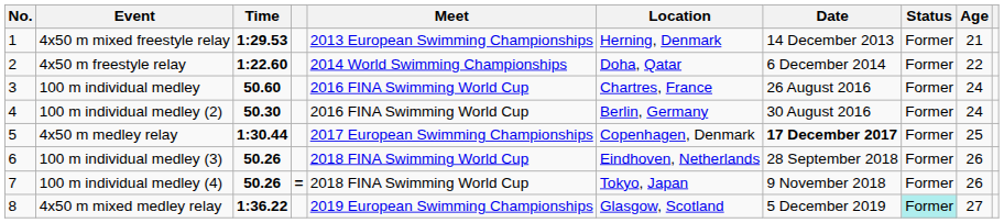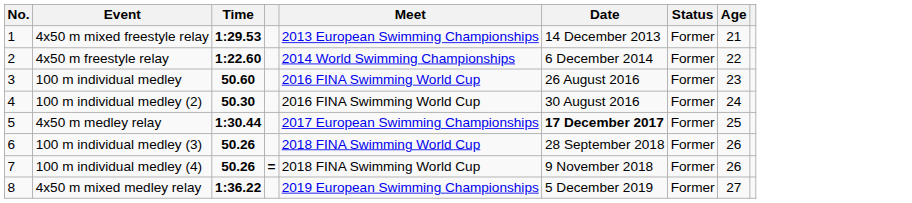- column: Location | Herning, Denmark | Doha, Qatar | Chartres, France | Berlin, Germany | Copenhagen, Denmark | Eindhoven, Netherlands | Tokyo, Japan | Glasgow, Scotland
100 m individual medley | Age: 24 -> 23
4x50 m mixed medley relay | Status: paleturquoise background -> no background
